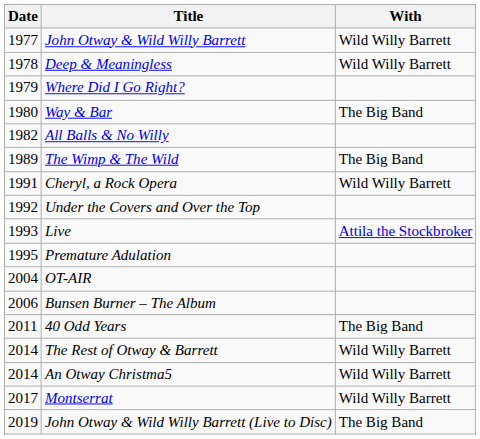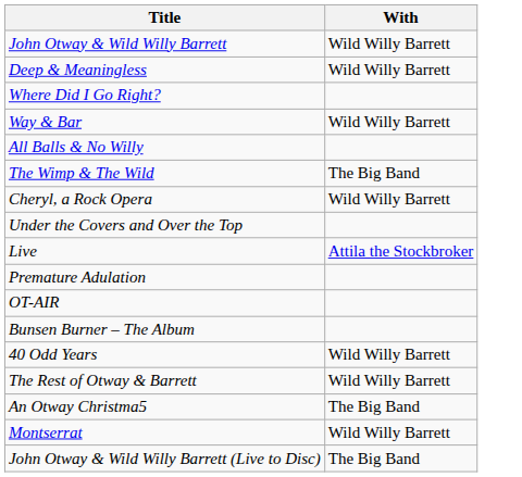- column: Date | 1977 | 1978 | 1979 | 1980 | 1982 | 1989 | 1991 | 1992 | 1993 | 1995 | 2004 | 2006 | 2011 | 2014 | 2014 | 2017 | 2019
Way & Bar | With: The Big Band -> Wild Willy Barrett
40 Odd Years | With: The Big Band -> Wild Willy Barrett
An Otway Christma5 | With: Wild Willy Barrett -> The Big Band
